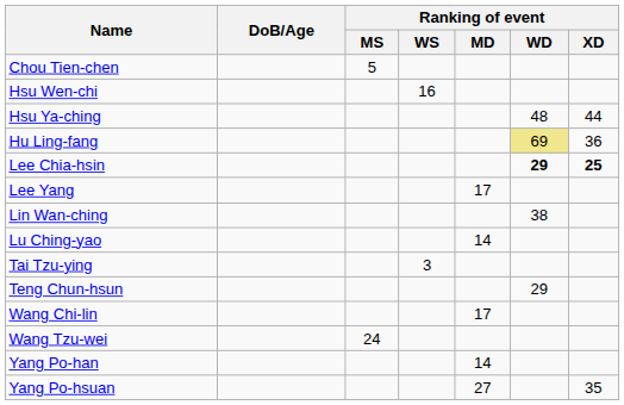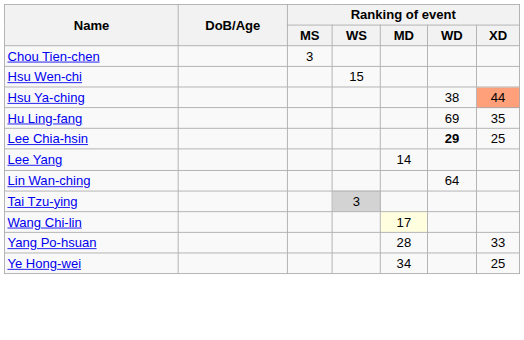Chou Tien-chen | Ranking of event / MS: 5 -> 3
Hsu Wen-chi | Ranking of event / WS: 16 -> 15
Hsu Ya-ching | Ranking of event / WD: 48 -> 38
Hsu Ya-ching | Ranking of event / XD: no background -> lightsalmon background
Hu Ling-fang | Ranking of event / WD: khaki background -> no background
Hu Ling-fang | Ranking of event / XD: 36 -> 35
Lee Chia-hsin | Ranking of event / XD: bold -> normal
Lee Yang | Ranking of event / MD: 17 -> 14
Lin Wan-ching | Ranking of event / WD: 38 -> 64
- row: Lu Ching-yao | 14
Tai Tzu-ying | Ranking of event / WS: no background -> lightgrey background
- row: Teng Chun-hsun | 29
Wang Chi-lin | Ranking of event / MD: no background -> lightyellow background
- row: Wang Tzu-wei | 24
- row: Yang Po-han | 14
Yang Po-hsuan | Ranking of event / MD: 27 -> 28
Yang Po-hsuan | Ranking of event / XD: 35 -> 33
+ row: Ye Hong-wei | 34 | 25
